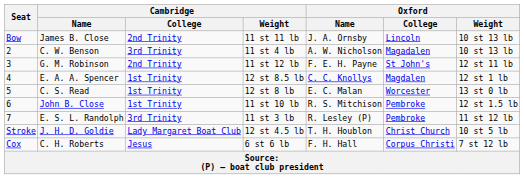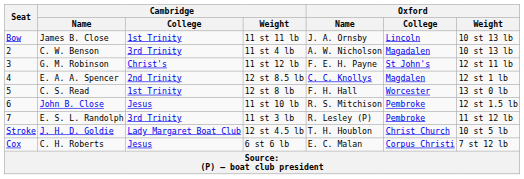James B. Close | Cambridge / College: 2nd Trinity -> 1st Trinity
G. M. Robinson | Cambridge / College: 2nd Trinity -> Christ's
E. A. A. Spencer | Cambridge / College: 1st Trinity -> 2nd Trinity
C. S. Read | Oxford / Name: E. C. Malan -> F. H. Hall
John B. Close | Cambridge / College: 1st Trinity -> Jesus
C. H. Roberts | Oxford / Name: F. H. Hall -> E. C. Malan
